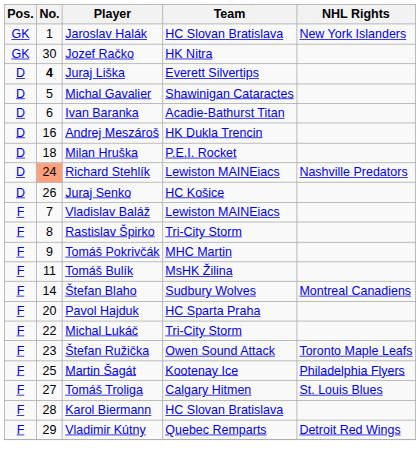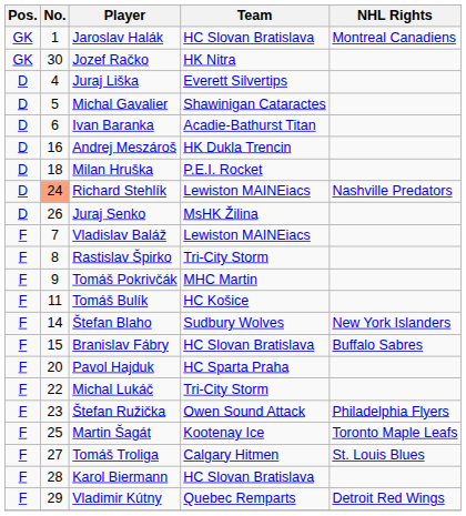Jaroslav Halák | NHL Rights: New York Islanders -> Montreal Canadiens
Juraj Liška | No.: bold -> normal
Juraj Senko | Team: HC Košice -> MsHK Žilina
Tomáš Bulík | Team: MsHK Žilina -> HC Košice
Štefan Blaho | NHL Rights: Montreal Canadiens -> New York Islanders
+ row: F | 15 | Branislav Fábry | HC Slovan Bratislava | Buffalo Sabres
Štefan Ružička | NHL Rights: Toronto Maple Leafs -> Philadelphia Flyers
Martin Šagát | NHL Rights: Philadelphia Flyers -> Toronto Maple Leafs
